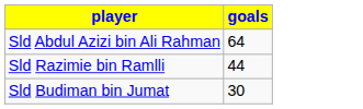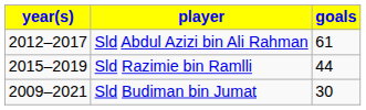+ column: year(s) | 2012–2017 | 2015–2019 | 2009–2021
Sld Abdul Azizi bin Ali Rahman | goals: 64 -> 61
